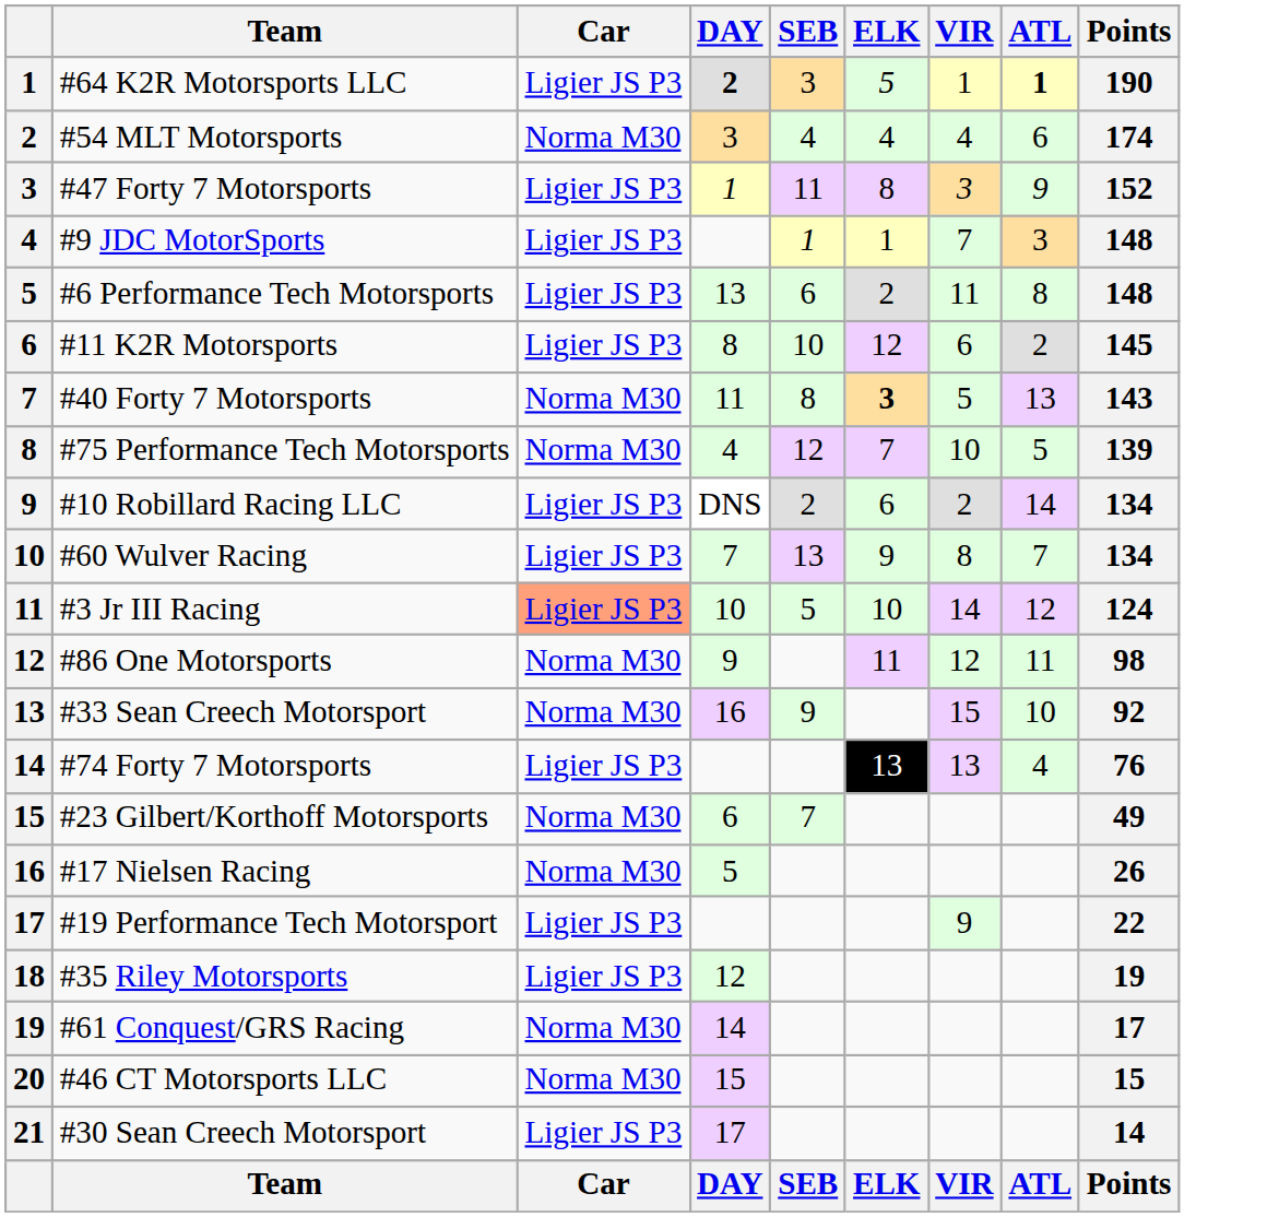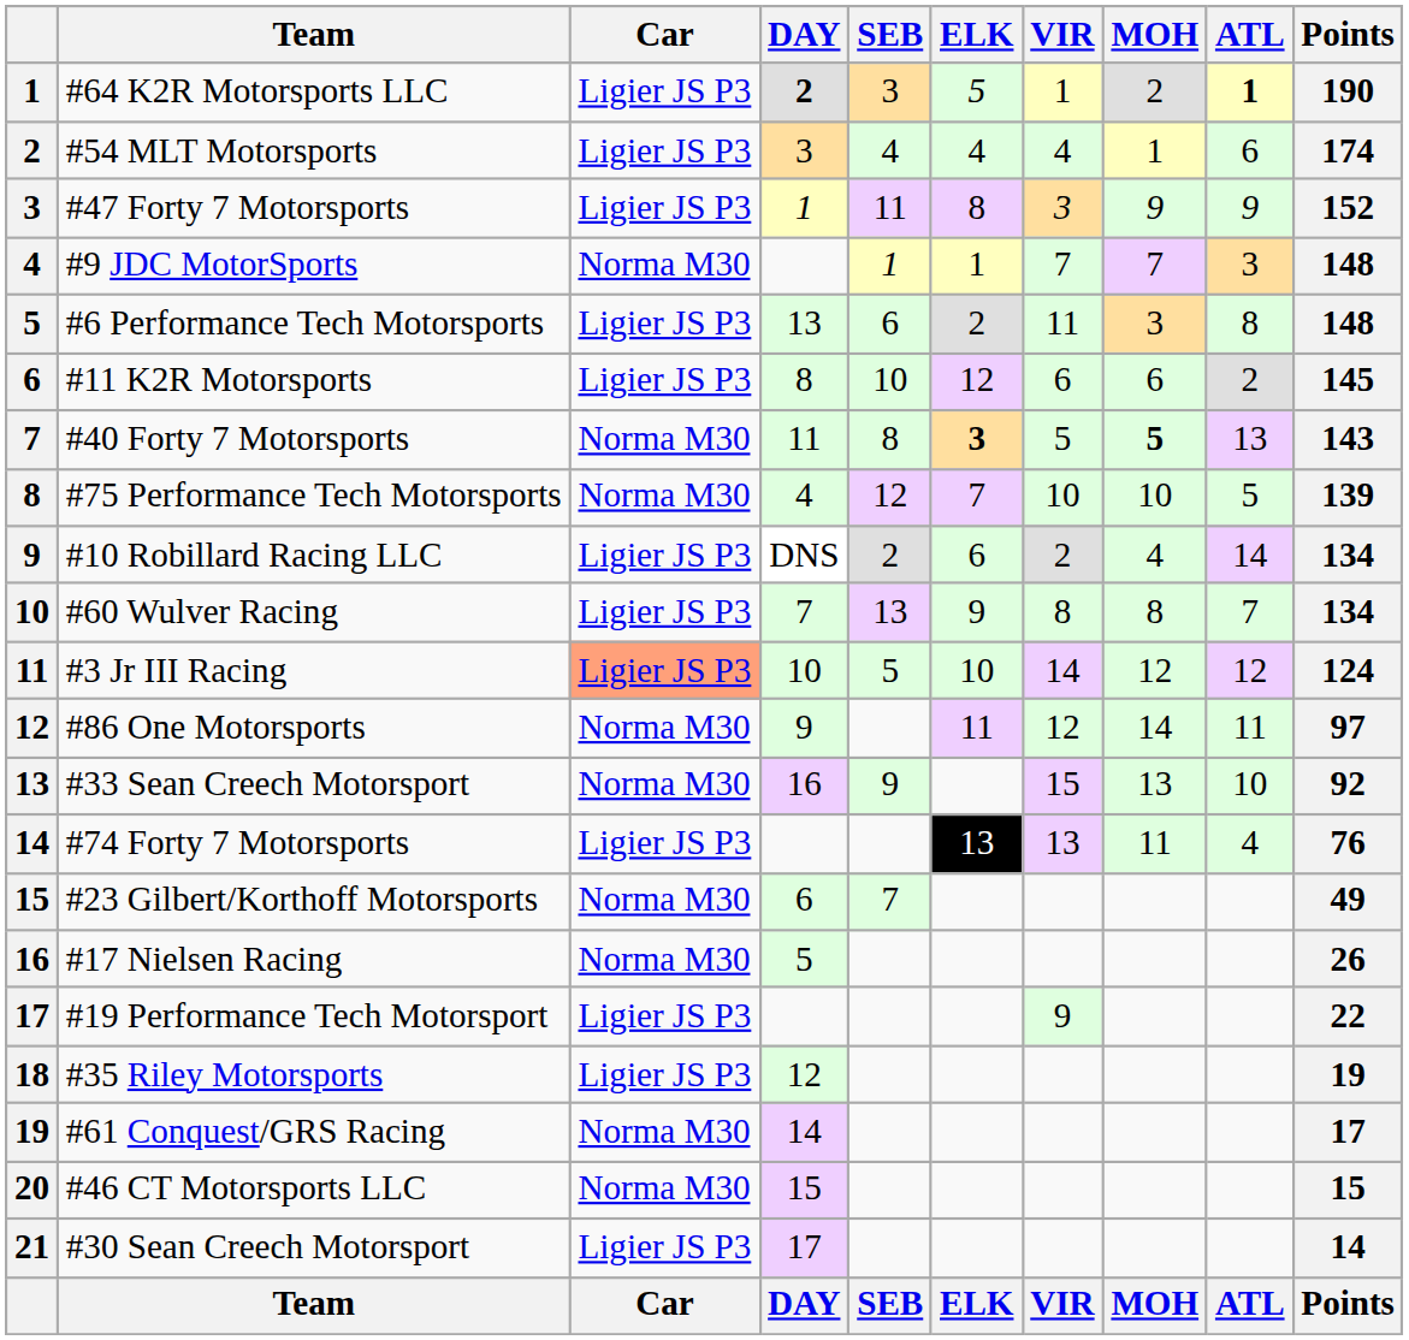+ column: MOH | 2 | 1 | 9 | 7 | 3 | 6 | 5 | 10 | 4 | 8 | 12 | 14 | 13 | 11 | MOH
#54 MLT Motorsports | Car: Norma M30 -> Ligier JS P3
#9 JDC MotorSports | Car: Ligier JS P3 -> Norma M30
#86 One Motorsports | Points: 98 -> 97
